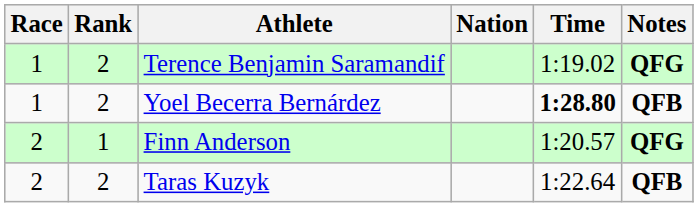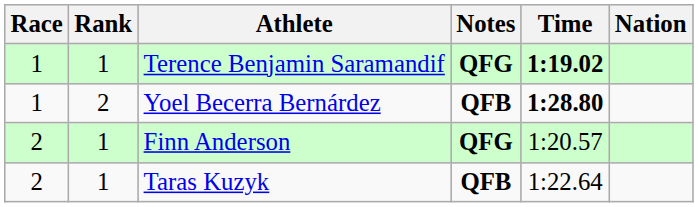columns swapped: Nation <-> Notes
Terence Benjamin Saramandif | Rank: 2 -> 1
Terence Benjamin Saramandif | Time: normal -> bold
Taras Kuzyk | Rank: 2 -> 1
